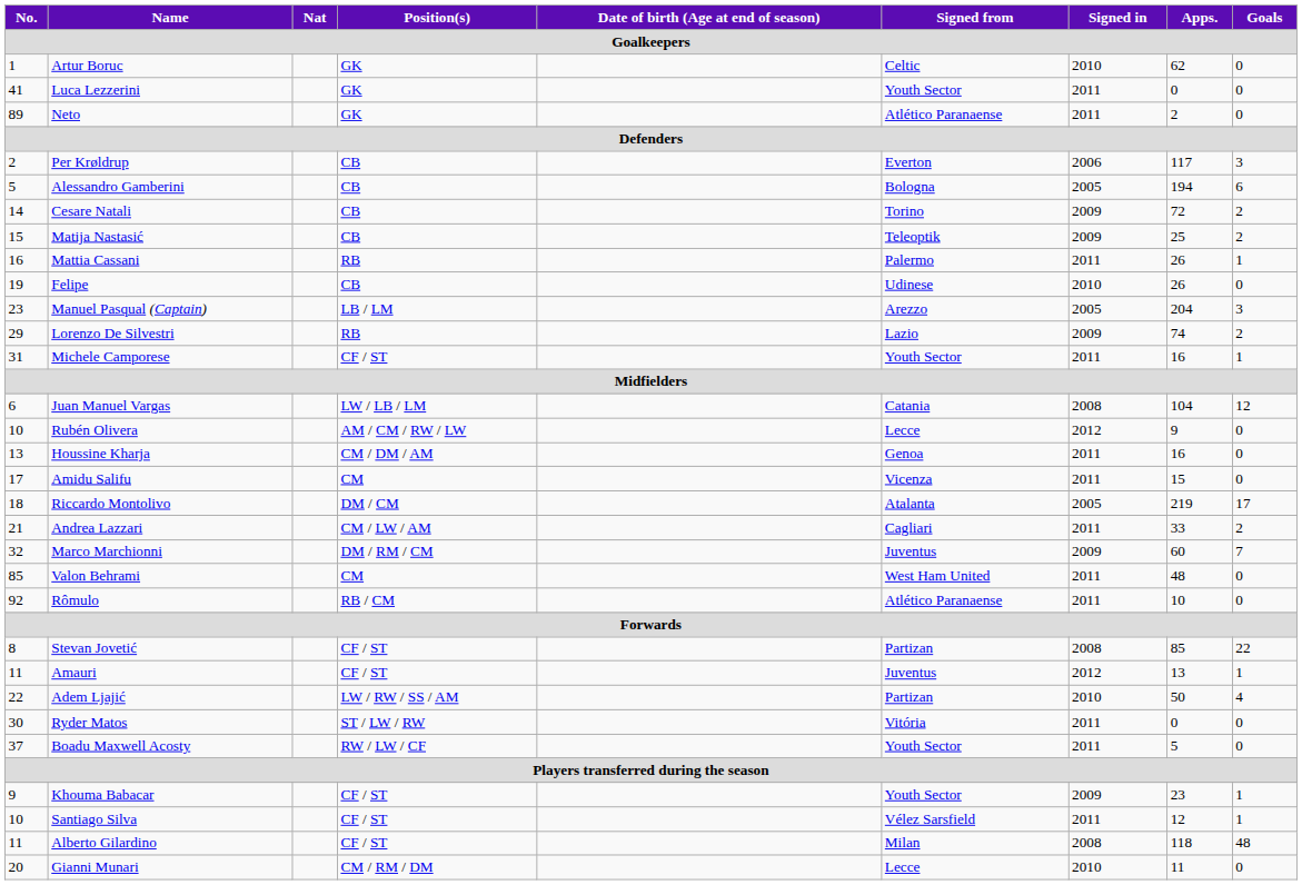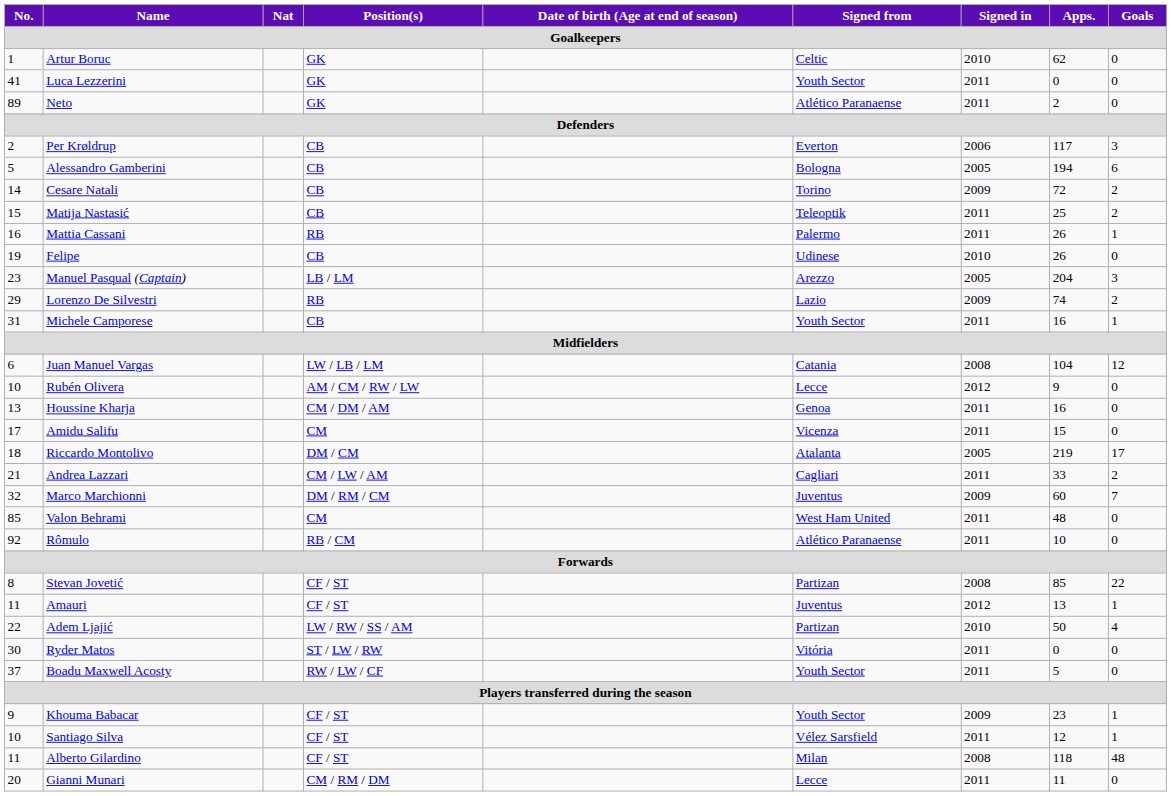Matija Nastasić | Signed in: 2009 -> 2011
Michele Camporese | Position(s): CF / ST -> CB
Gianni Munari | Signed in: 2010 -> 2011
